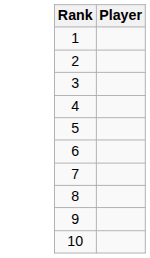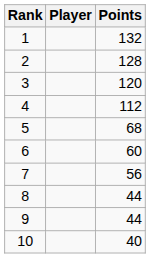+ column: Points | 132 | 128 | 120 | 112 | 68 | 60 | 56 | 44 | 44 | 40
